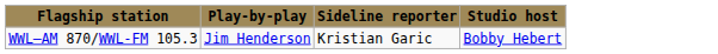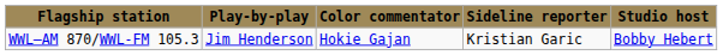+ column: Color commentator | Hokie Gajan
